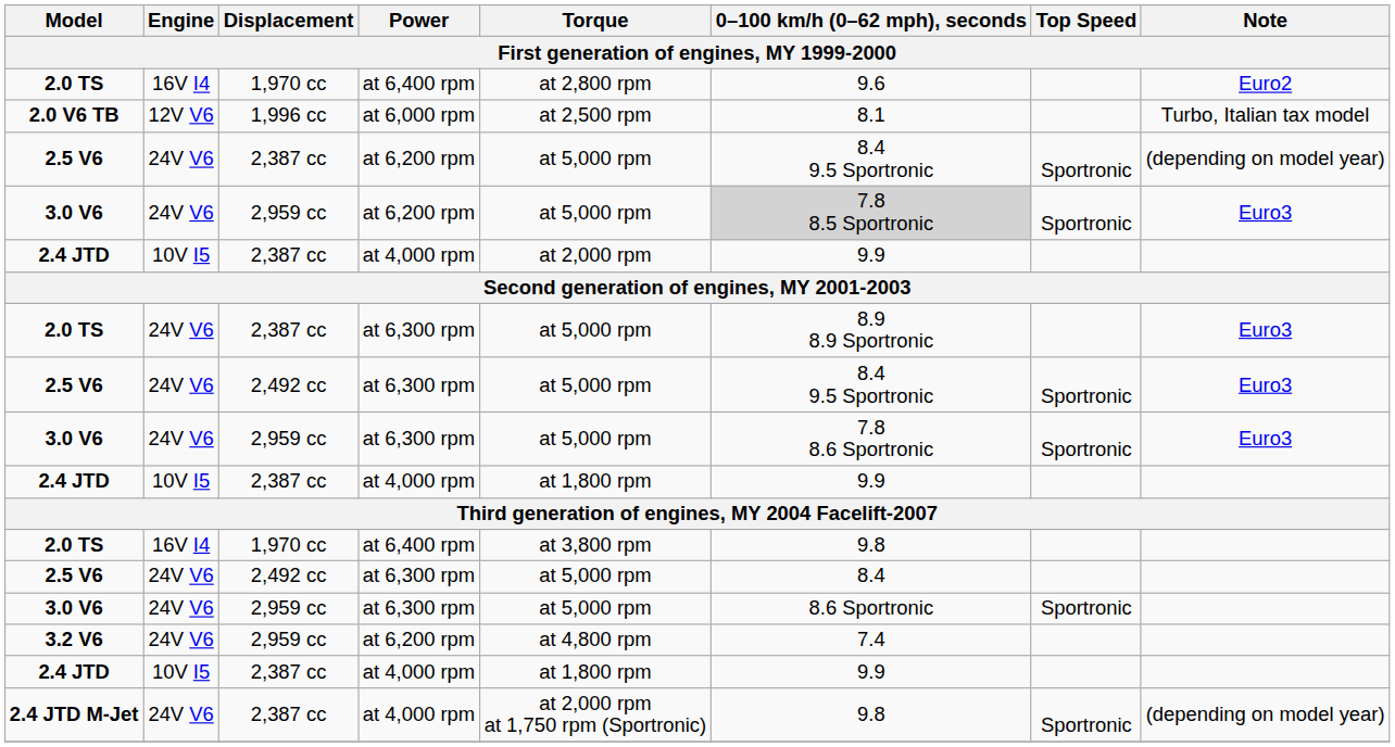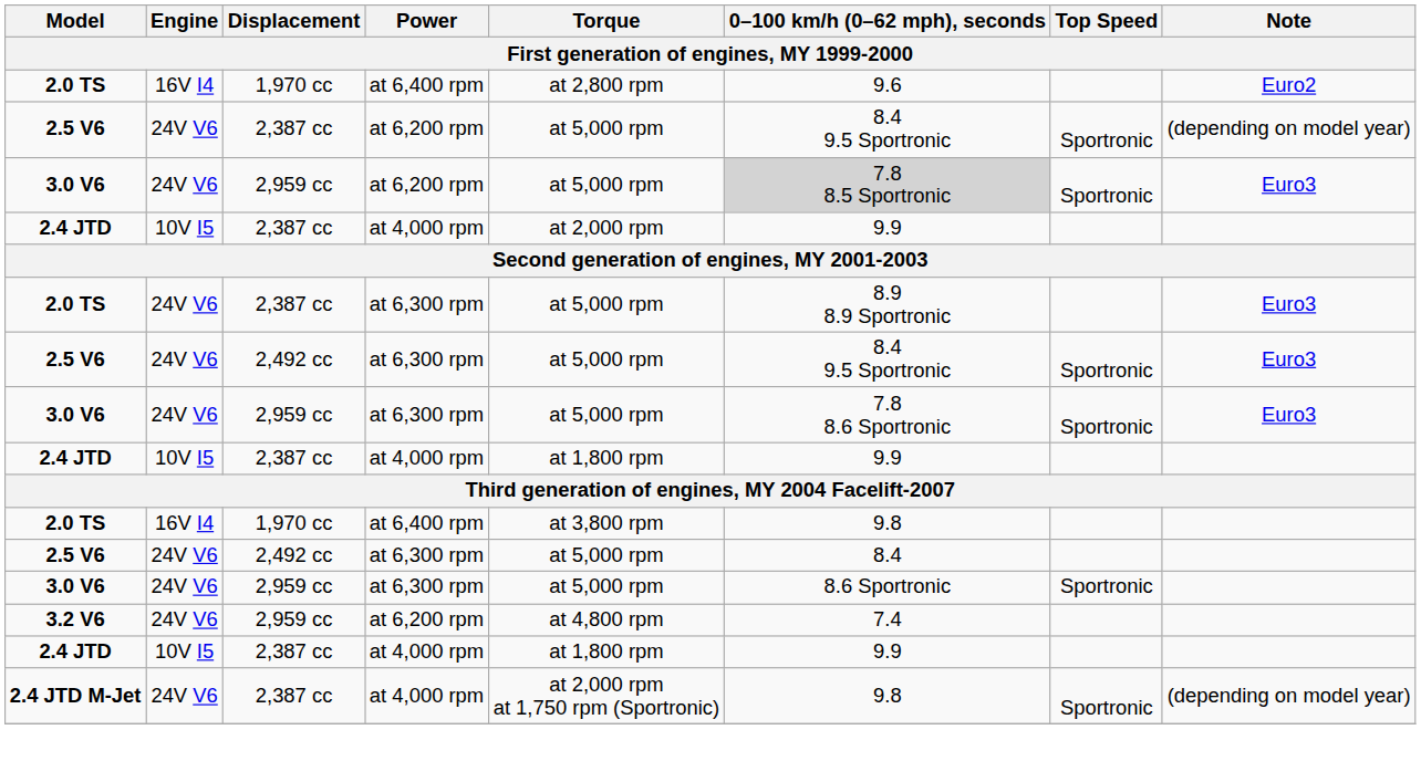- row: 2.0 V6 TB | 12V V6 | 1,996 cc | at 6,000 rpm | at 2,500 rpm | 8.1 | Turbo, Italian tax model
